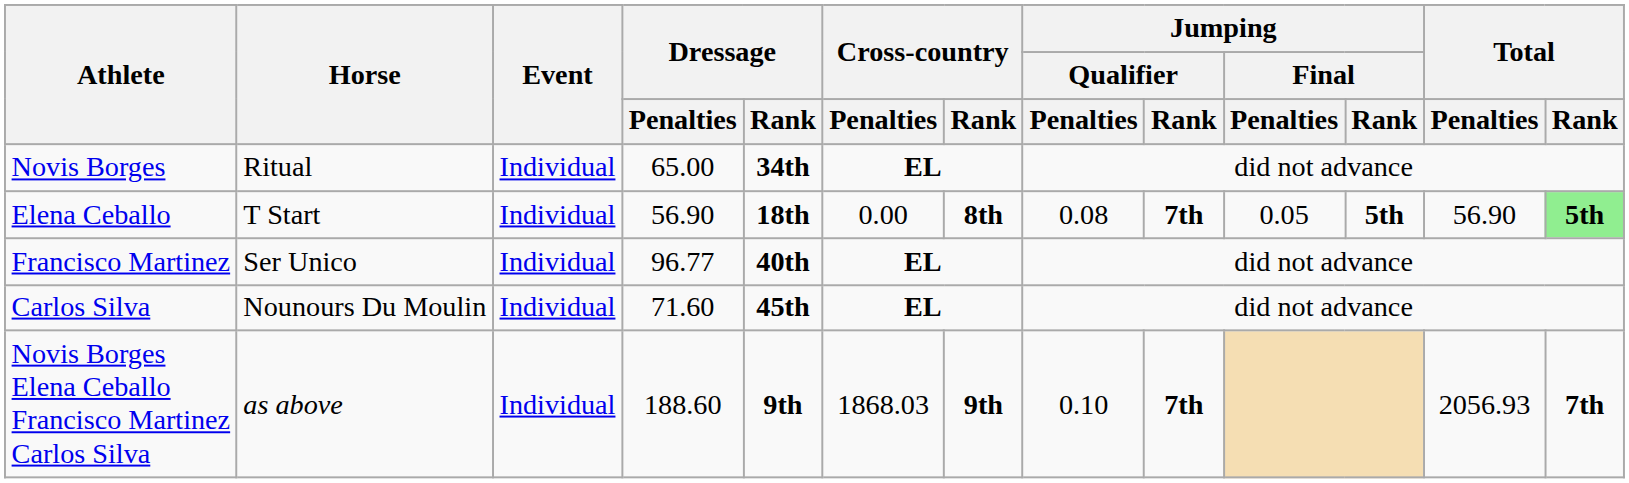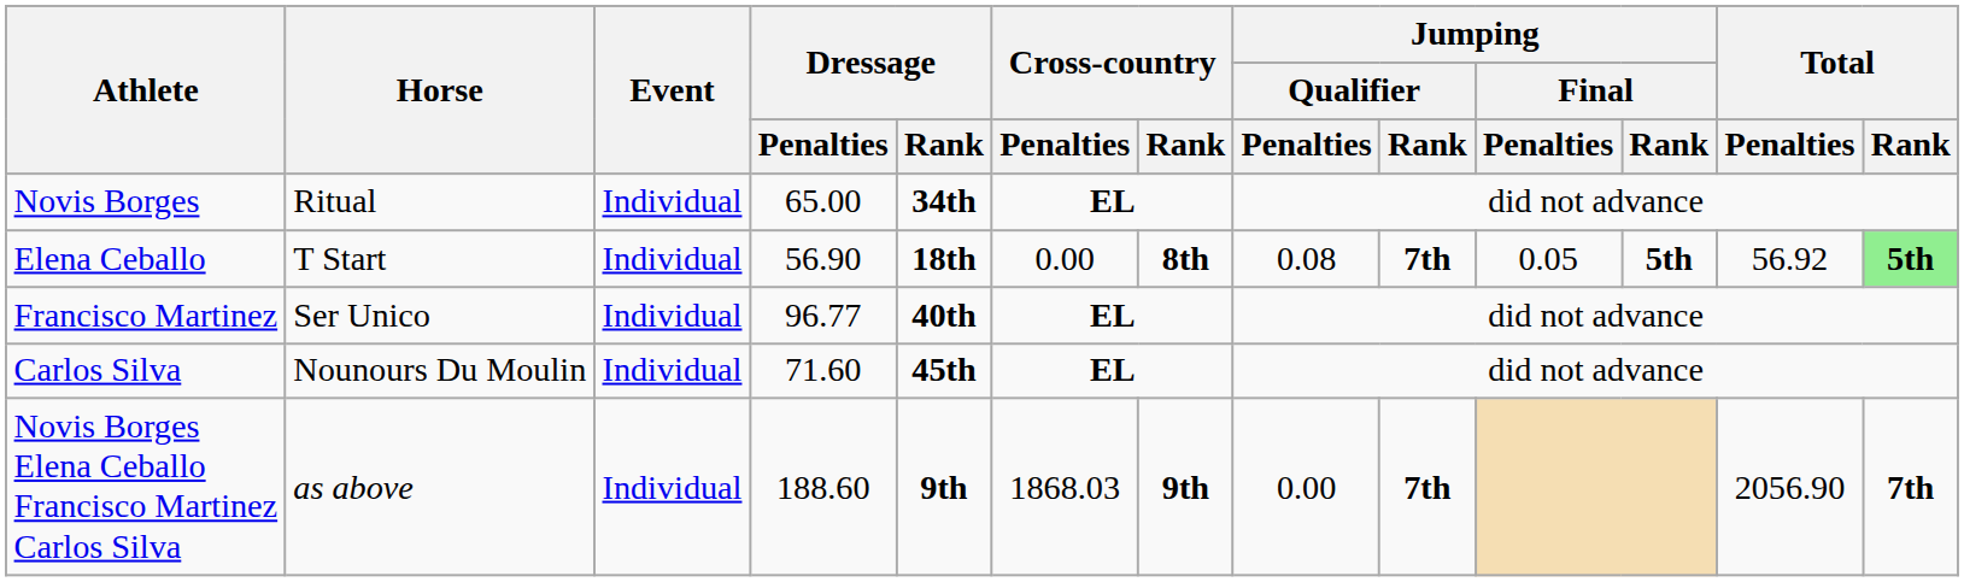Elena Ceballo | Total / Penalties: 56.90 -> 56.92
Novis Borges Elena Ceballo Francisco Martinez Carlos Silva | Jumping / Qualifier / Penalties: 0.10 -> 0.00
Novis Borges Elena Ceballo Francisco Martinez Carlos Silva | Total / Penalties: 2056.93 -> 2056.90
